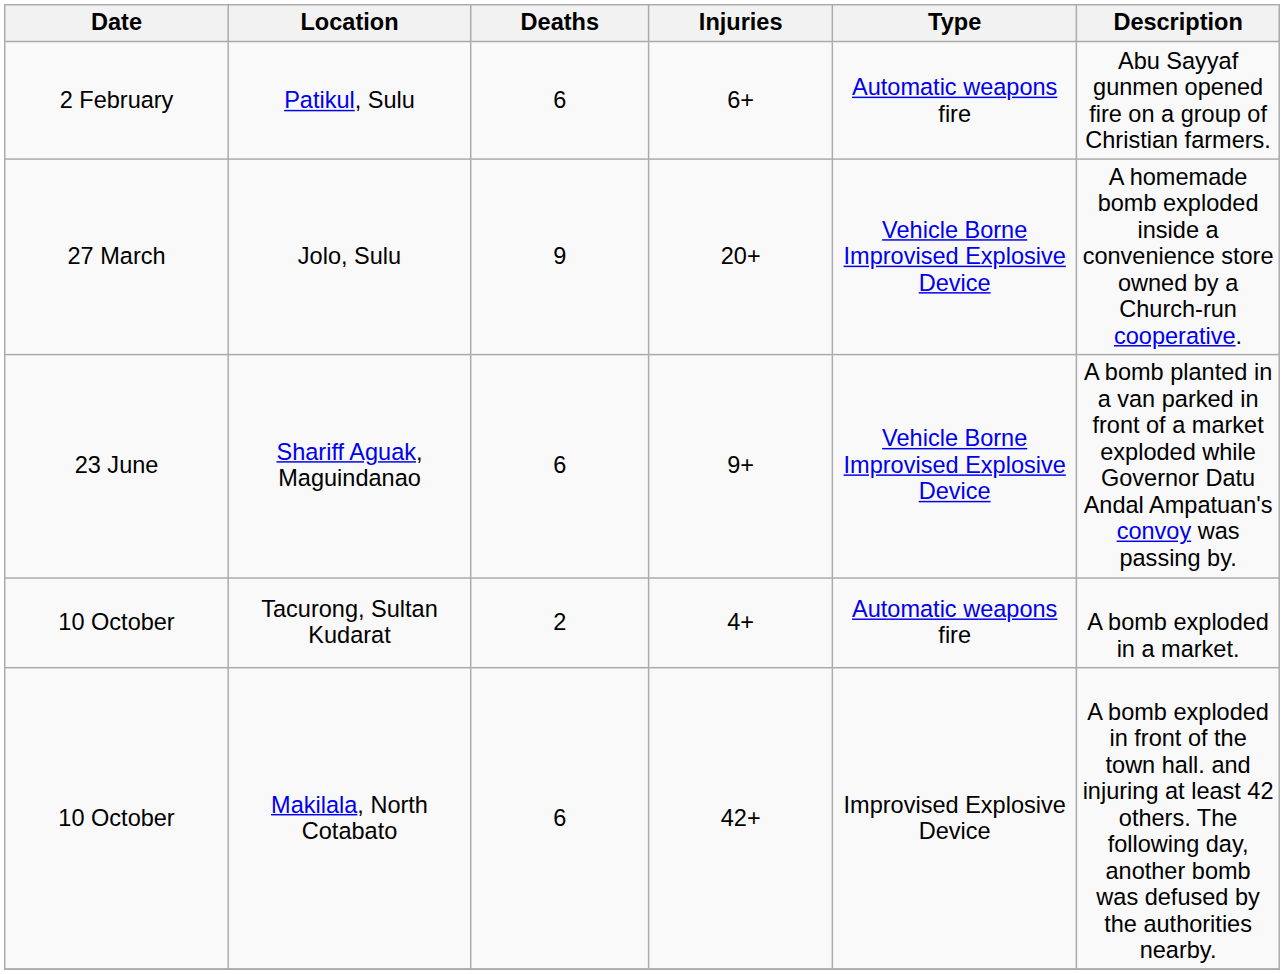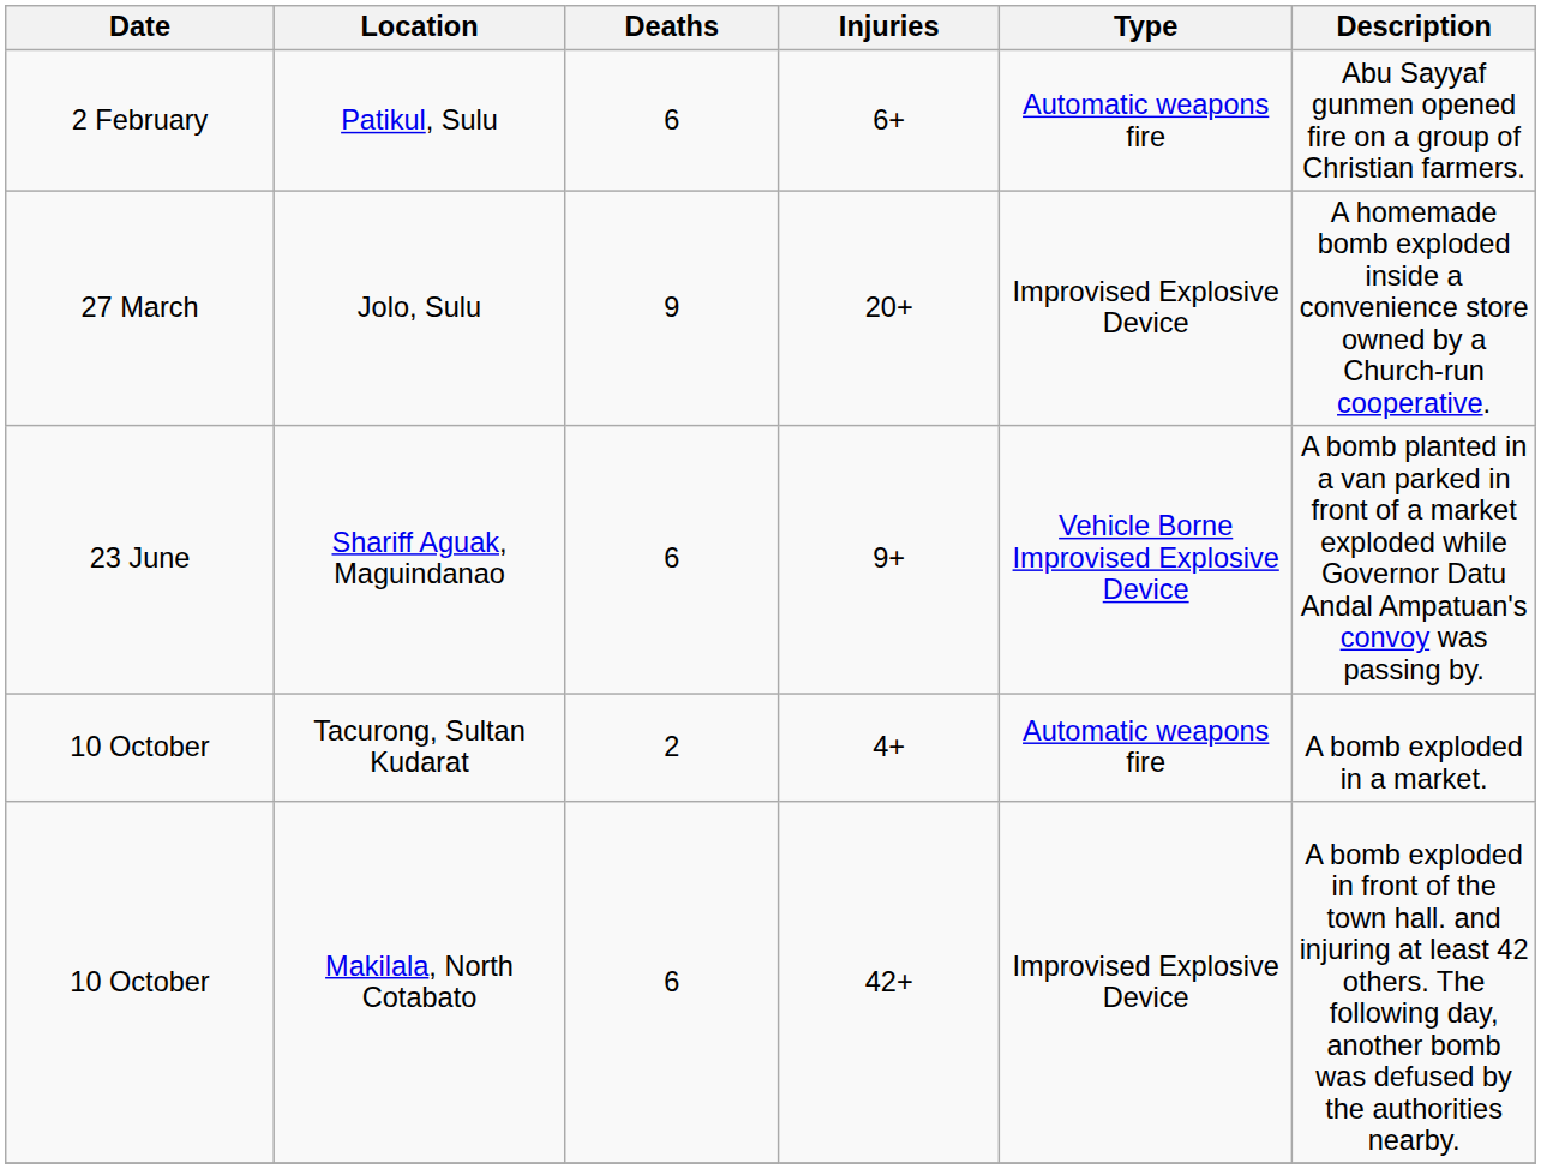Jolo, Sulu | Type: Vehicle Borne Improvised Explosive Device -> Improvised Explosive Device
